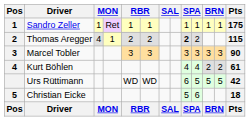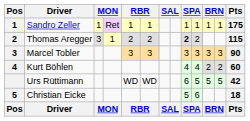Thomas Aregger | column 3: 4 -> 3
Kurt Böhlen | Pts: 61 -> 60
